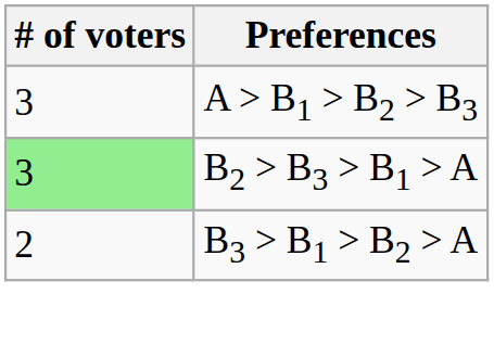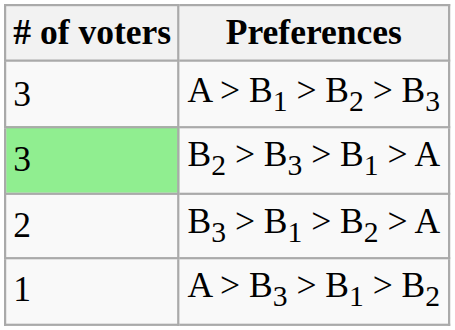+ row: 1 | A > B3 > B1 > B2
